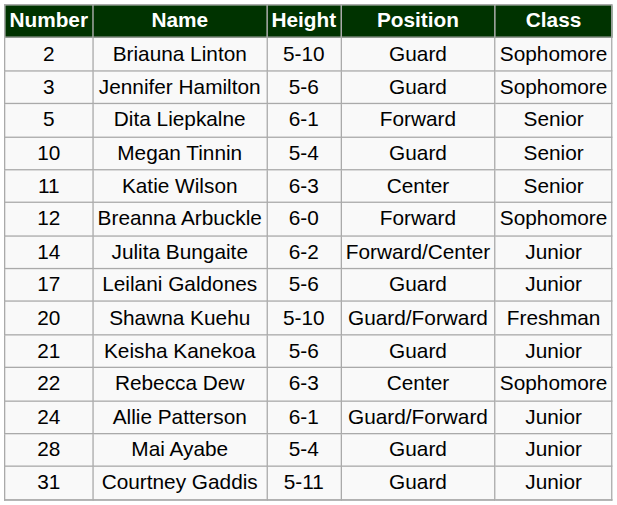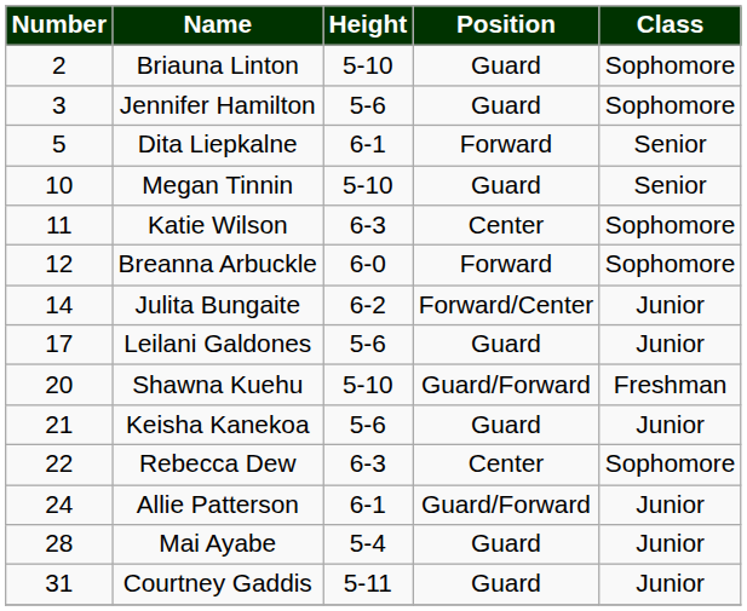Megan Tinnin | Height: 5-4 -> 5-10
Katie Wilson | Class: Senior -> Sophomore
